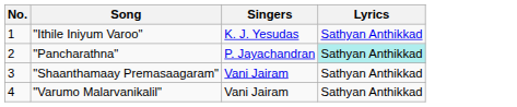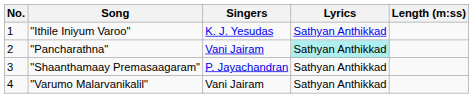+ column: Length (m:ss)
"Pancharathna" | Singers: P. Jayachandran -> Vani Jairam
"Shaanthamaay Premasaagaram" | Singers: Vani Jairam -> P. Jayachandran
